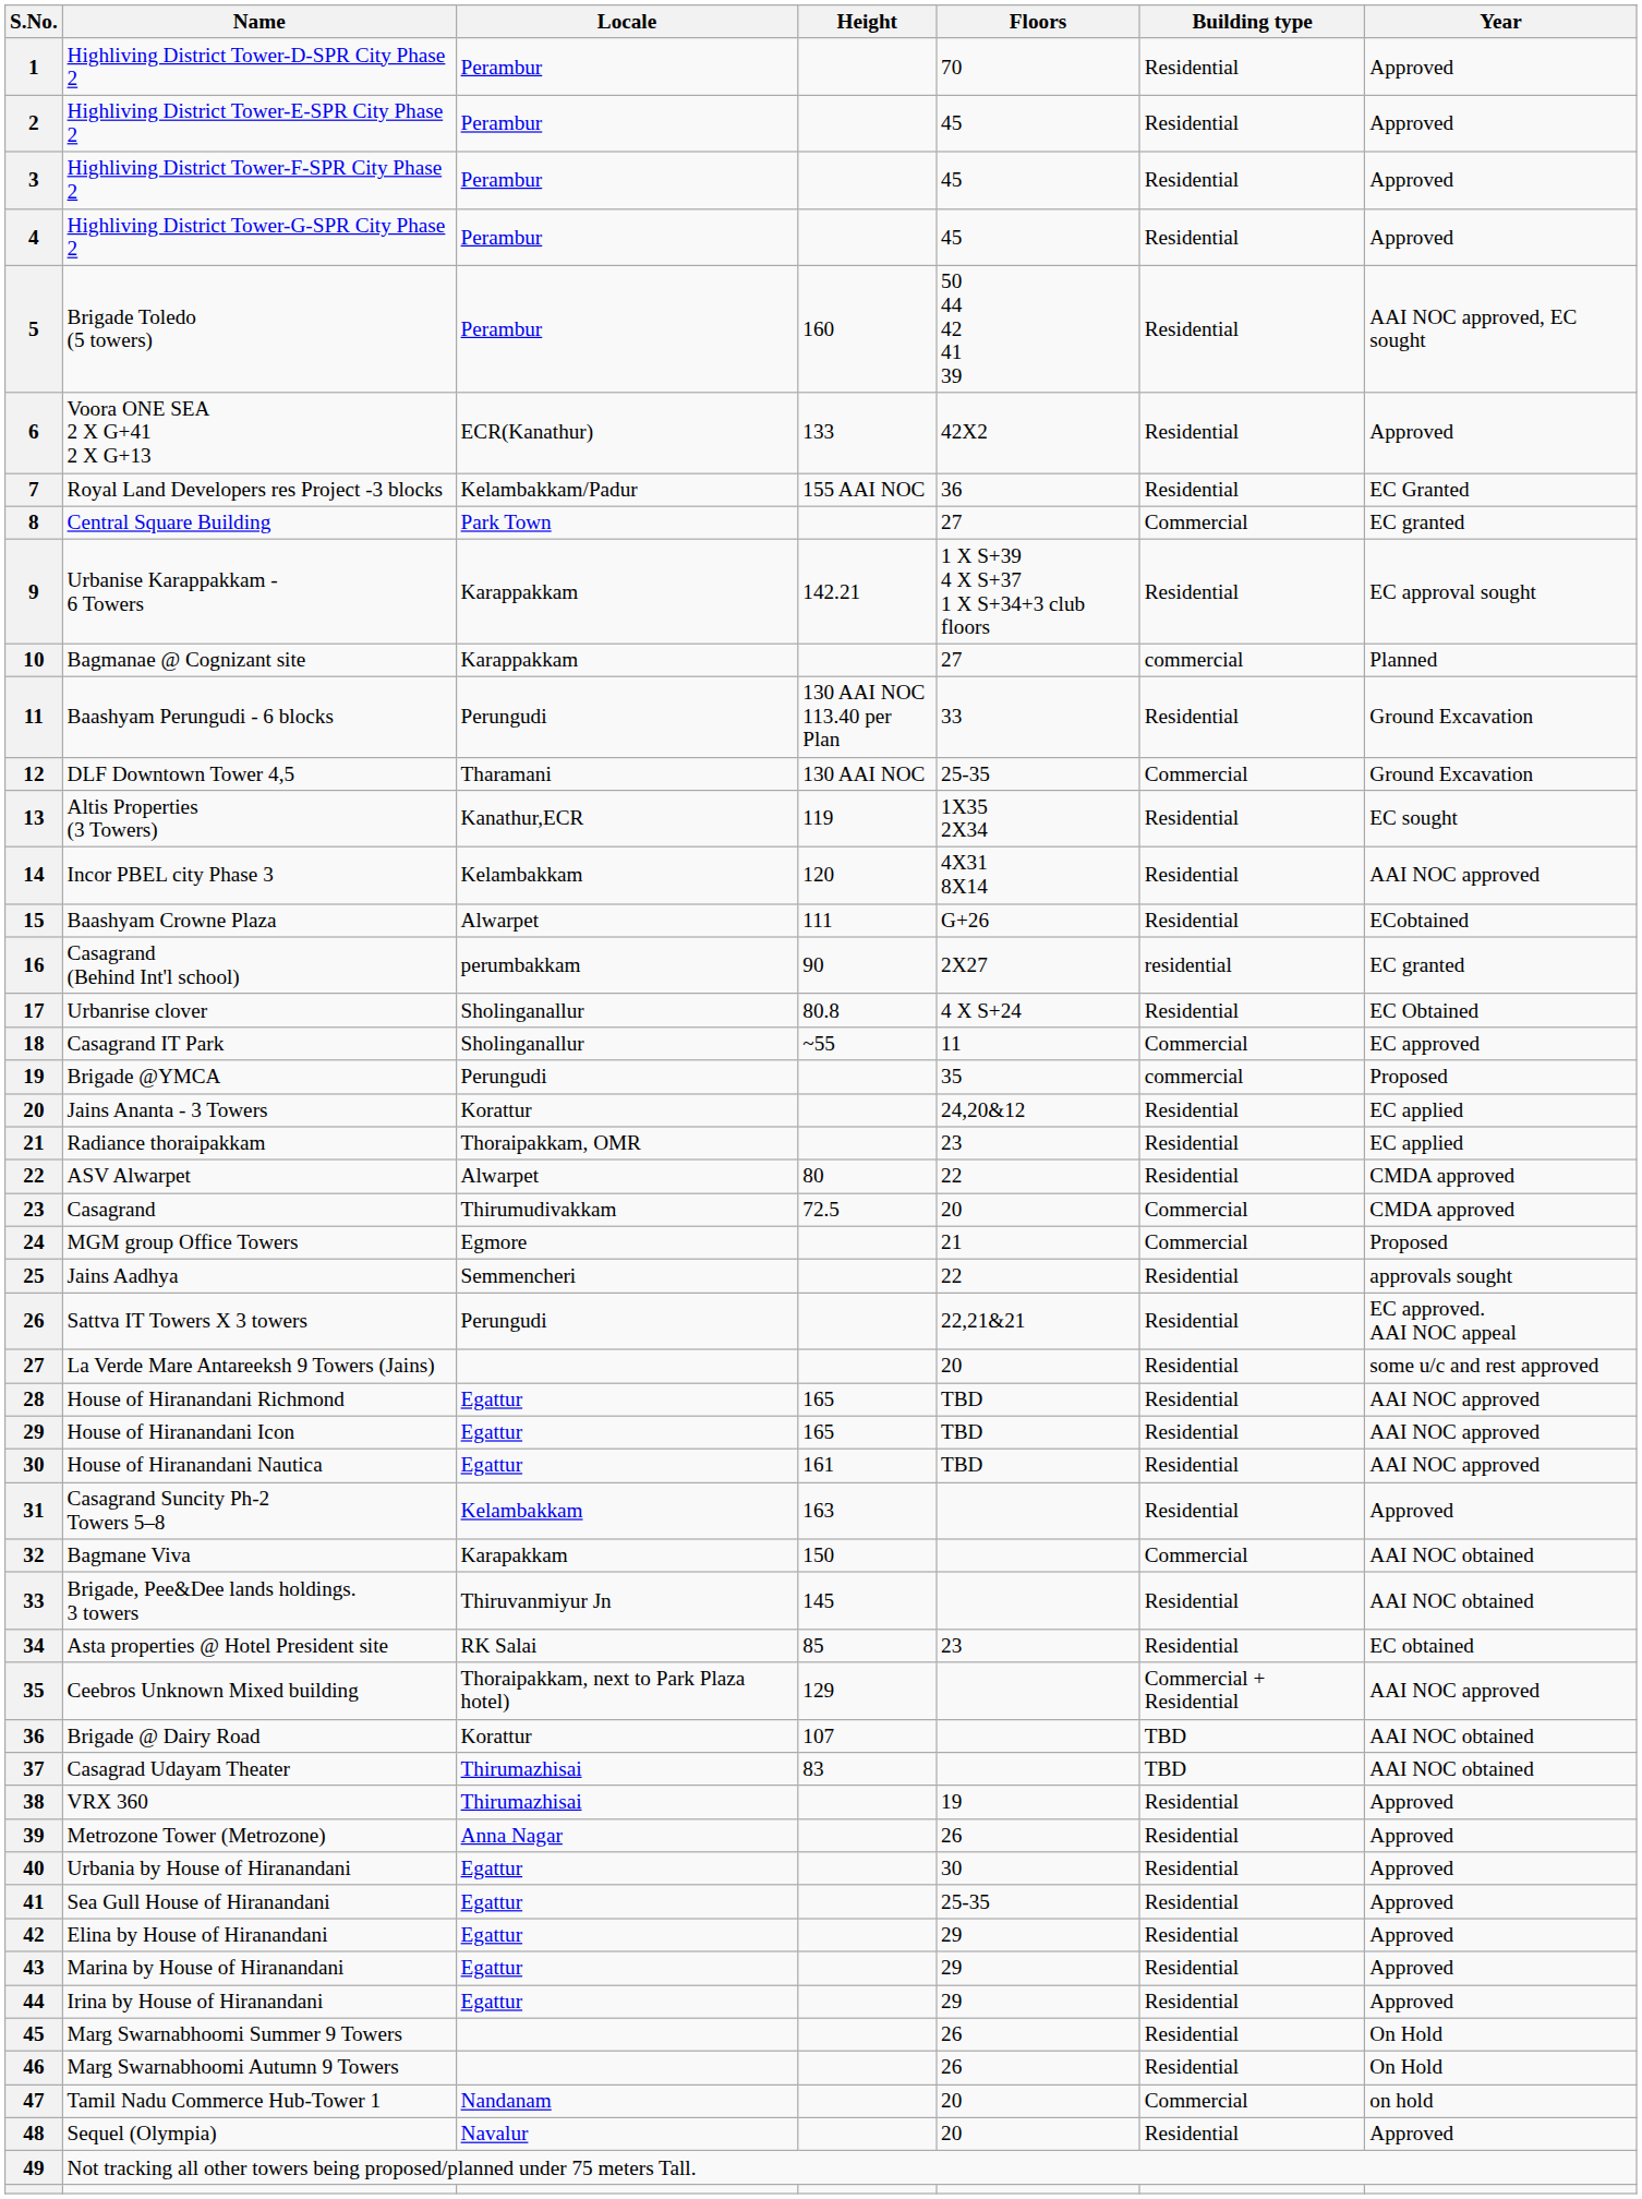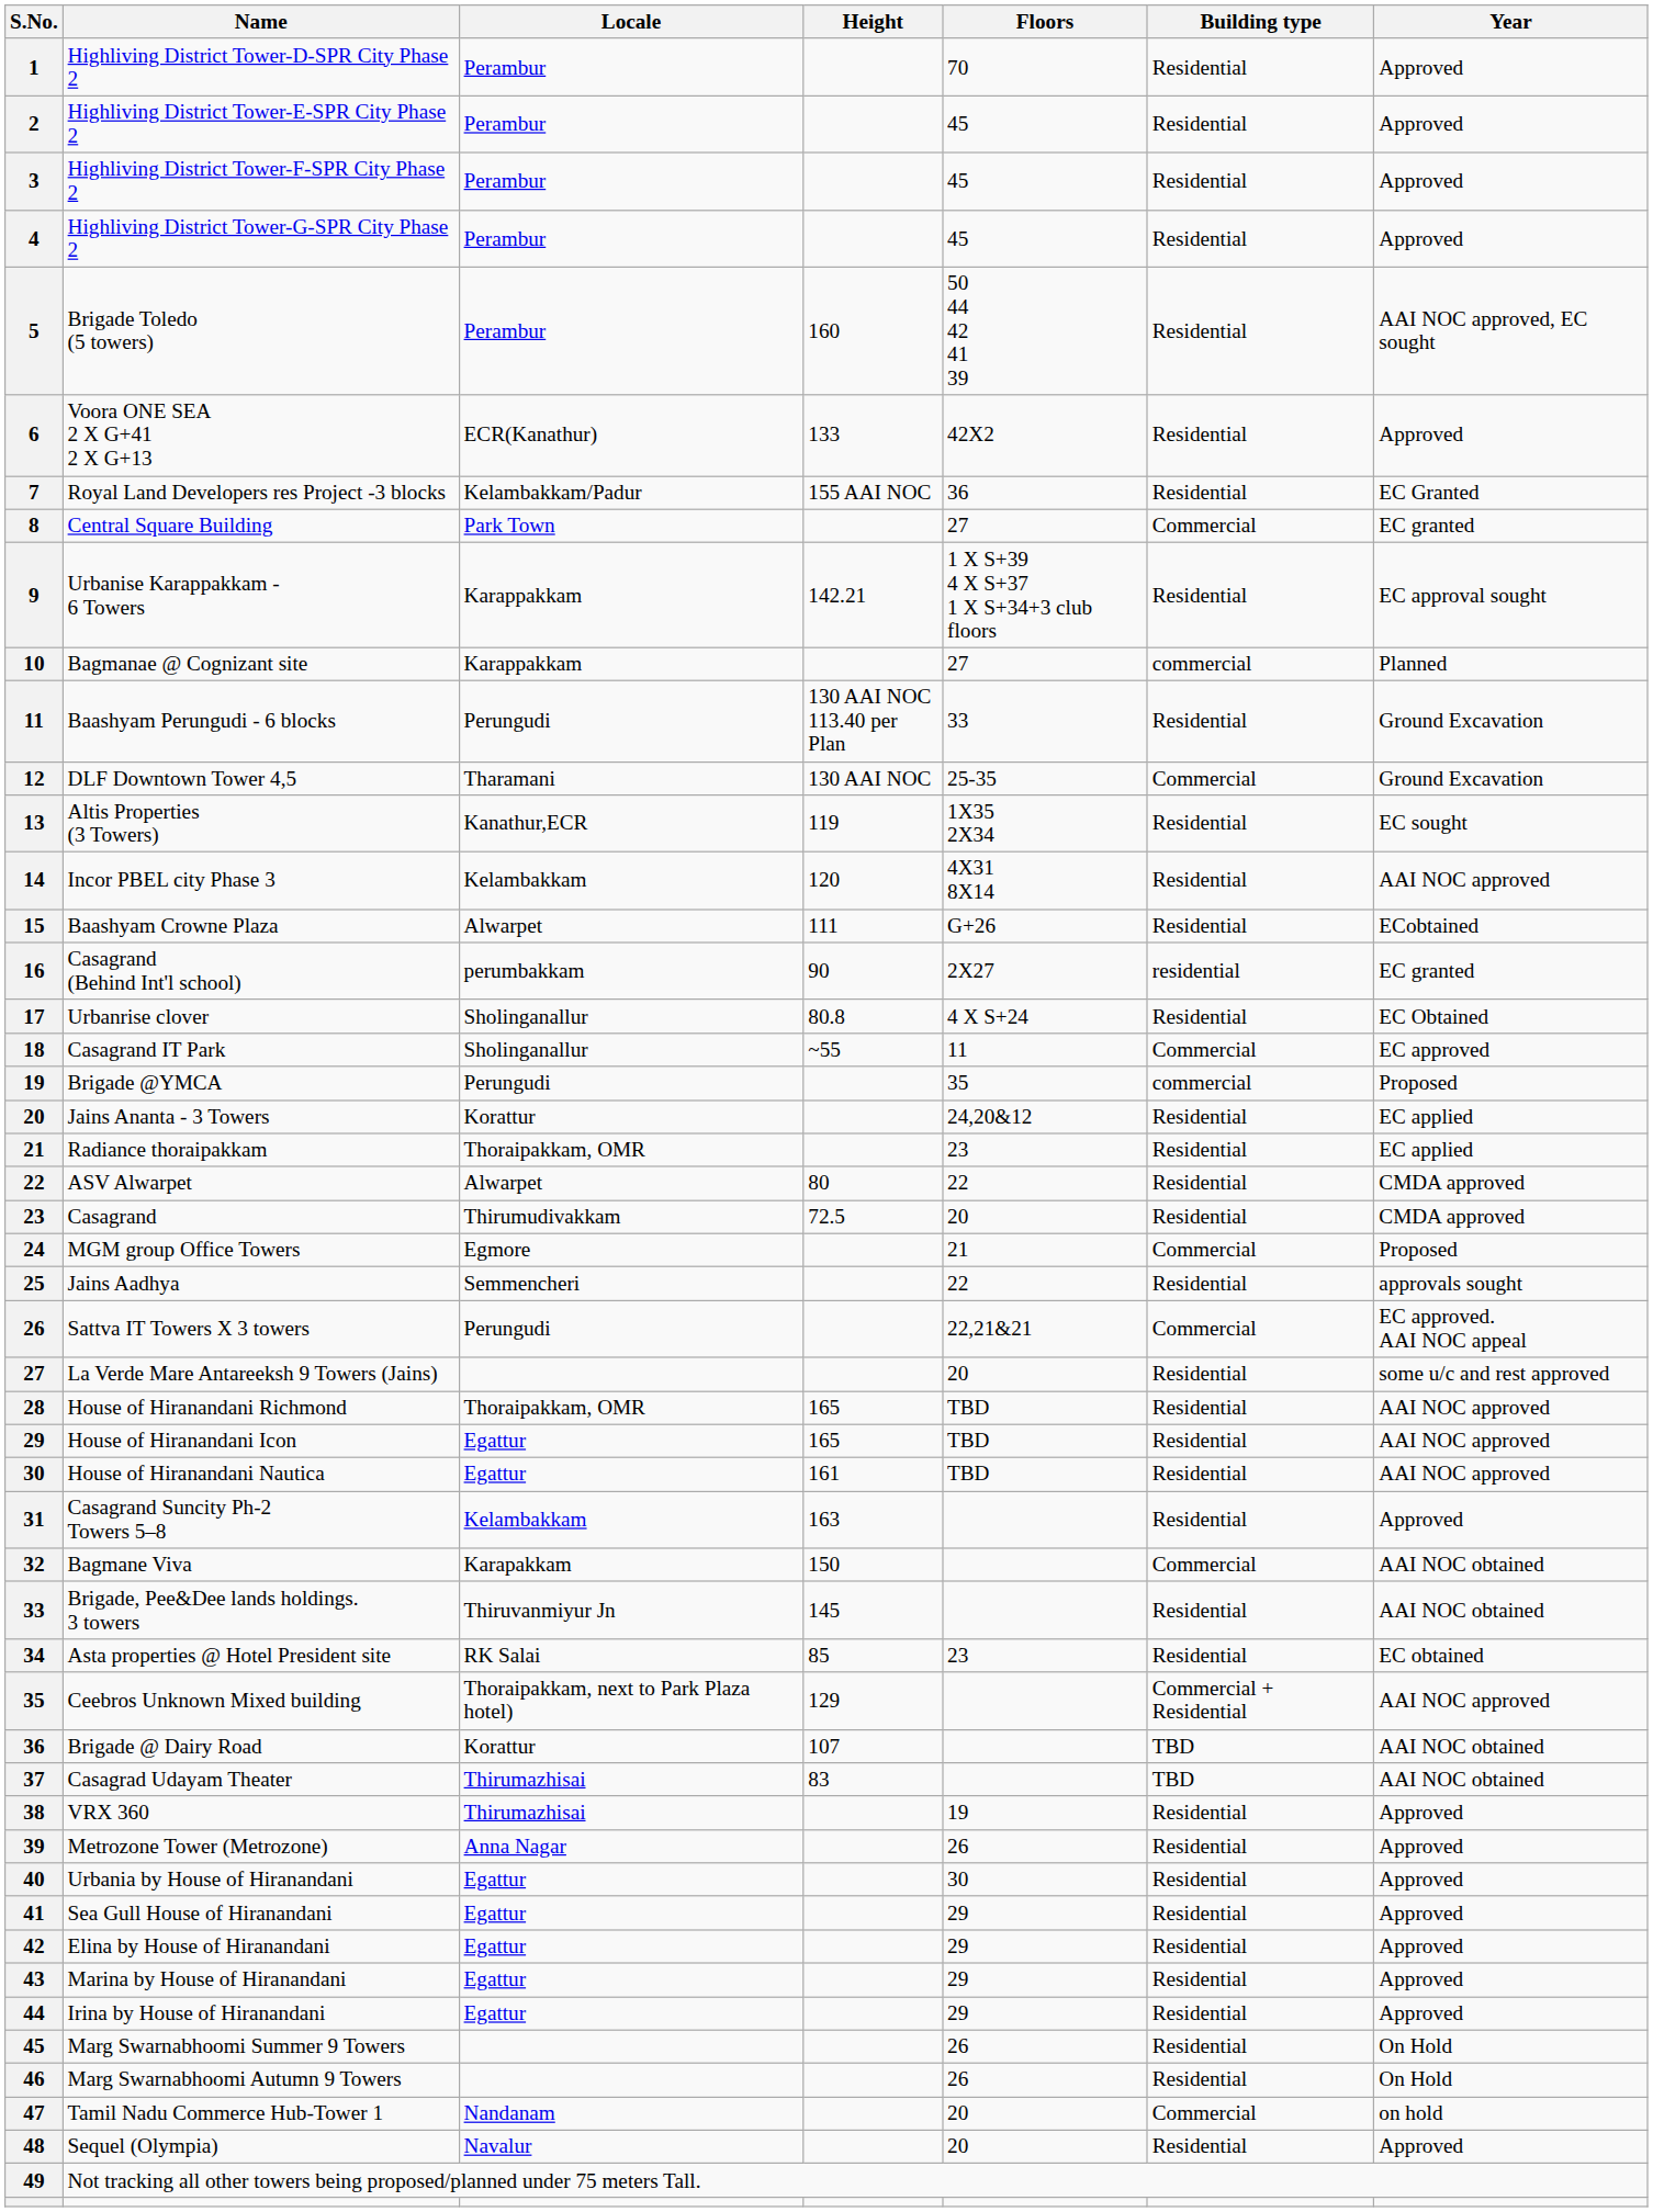Casagrand | Building type: Commercial -> Residential
Sattva IT Towers X 3 towers | Building type: Residential -> Commercial
House of Hiranandani Richmond | Locale: Egattur -> Thoraipakkam, OMR
Sea Gull House of Hiranandani | Floors: 25-35 -> 29
